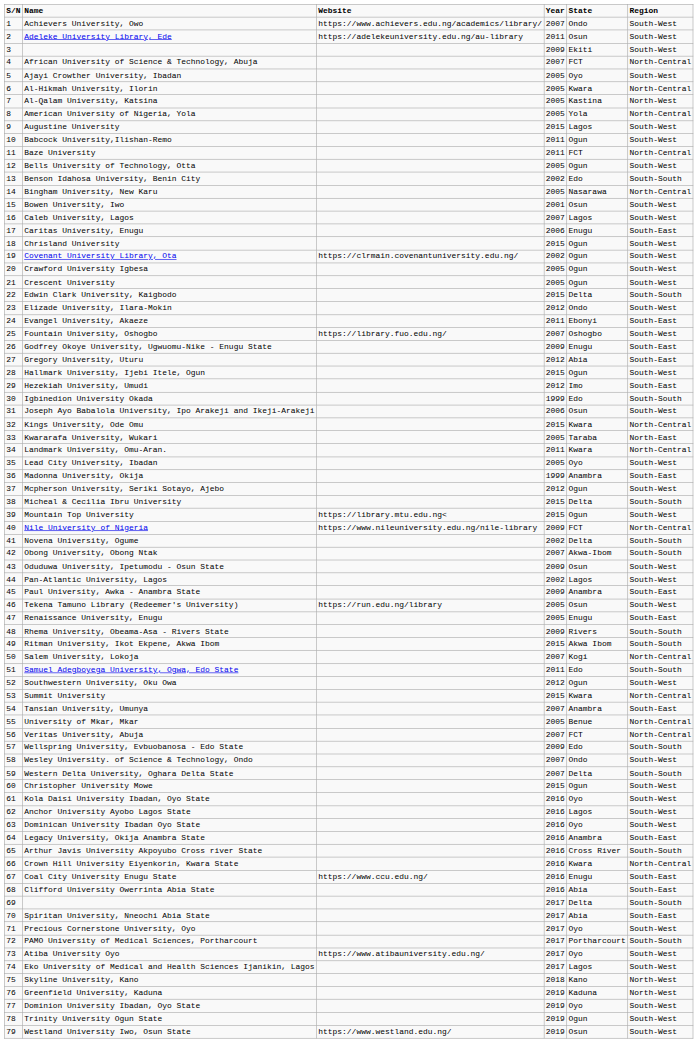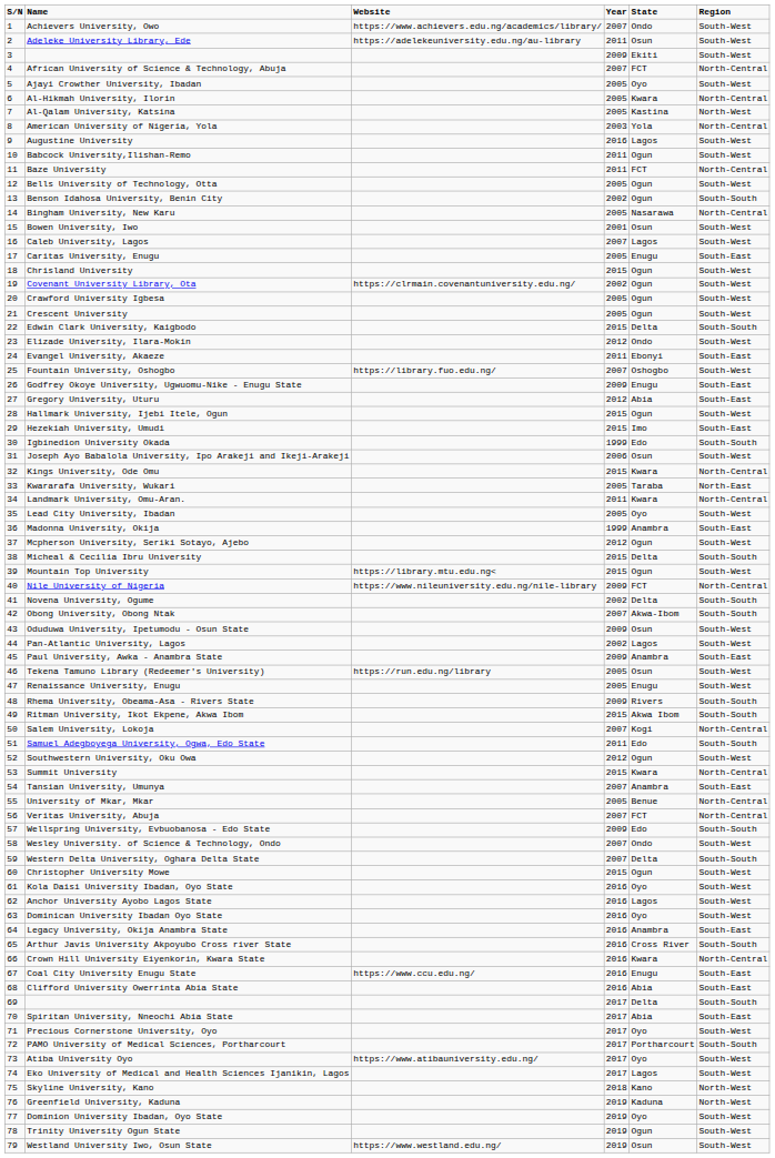American University of Nigeria, Yola | Year: 2005 -> 2003
Augustine University | Year: 2015 -> 2016
Benson Idahosa University, Benin City | State: Edo -> Ogun
Caritas University, Enugu | Year: 2006 -> 2005
Hezekiah University, Umudi | Year: 2012 -> 2015
Renaissance University, Enugu | Region: South-East -> South-West
